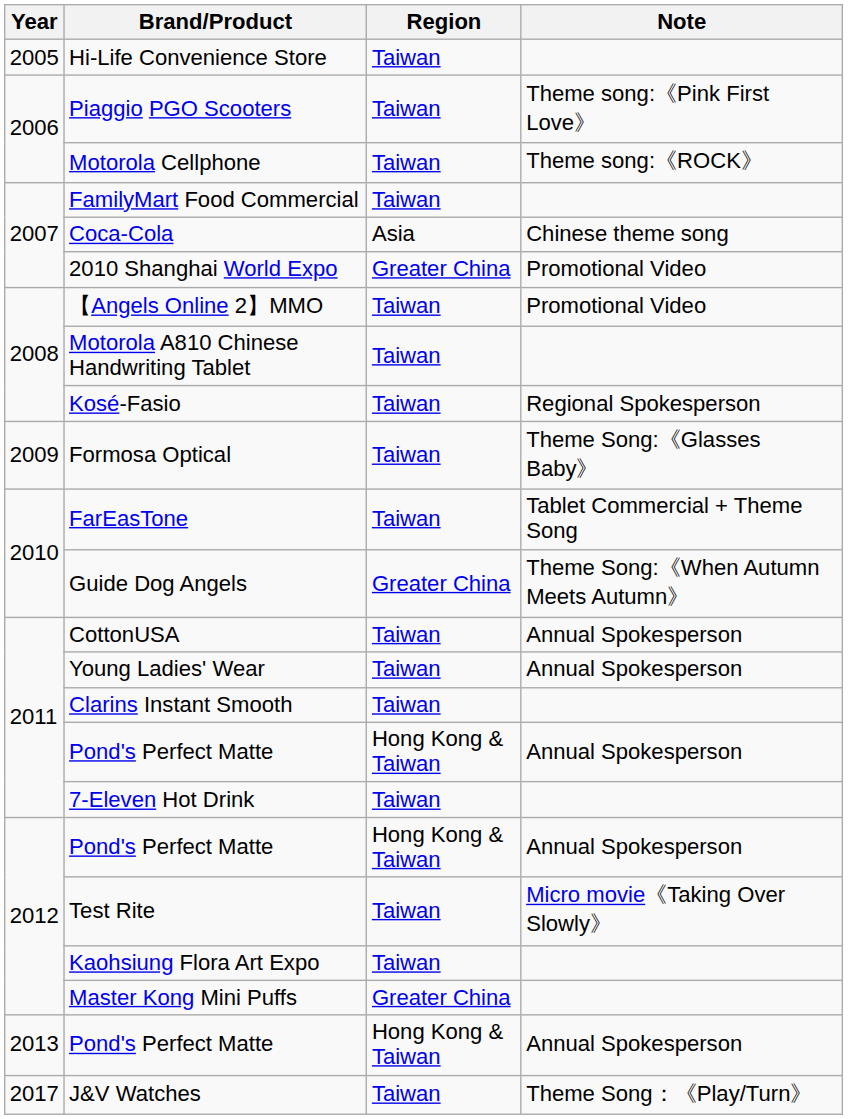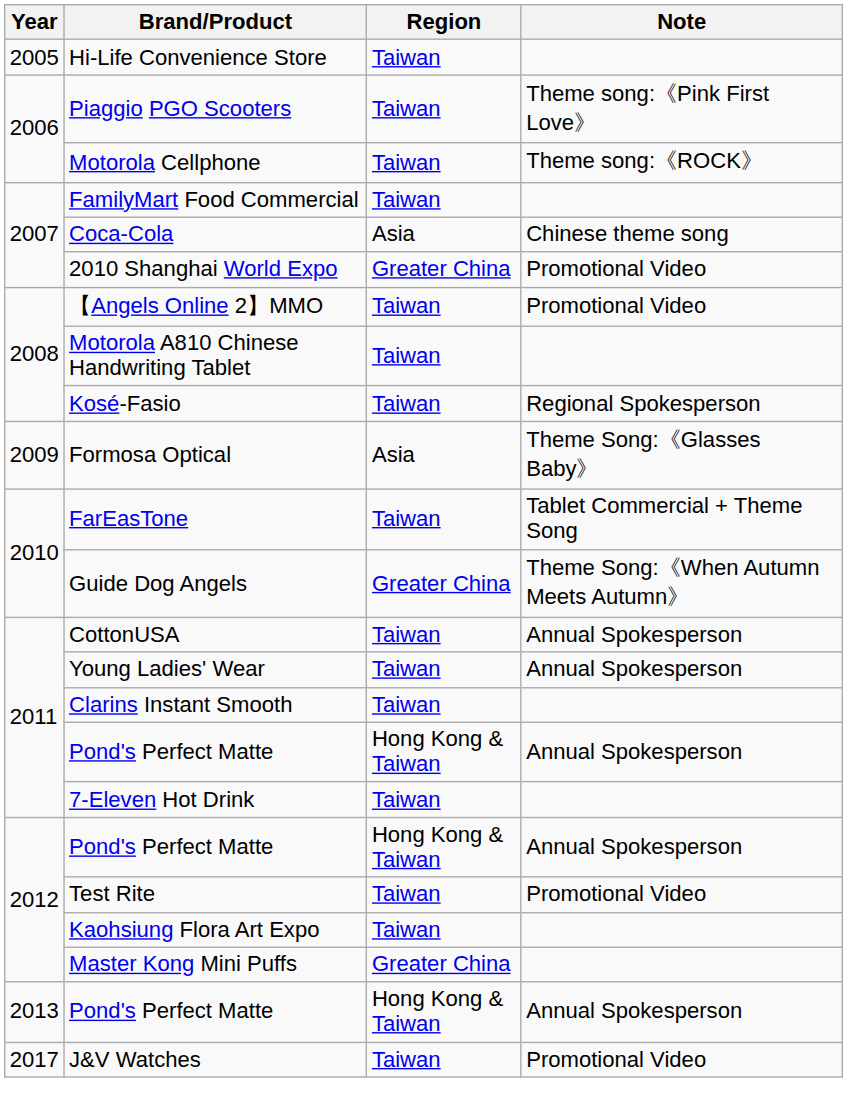Formosa Optical | Region: Taiwan -> Asia
Test Rite | Note: Micro movie《Taking Over Slowly》 -> Promotional Video
J&V Watches | Note: Theme Song：《Play/Turn》 -> Promotional Video
